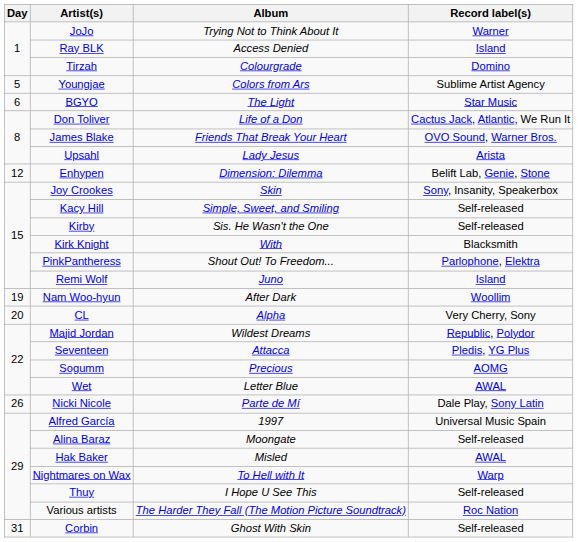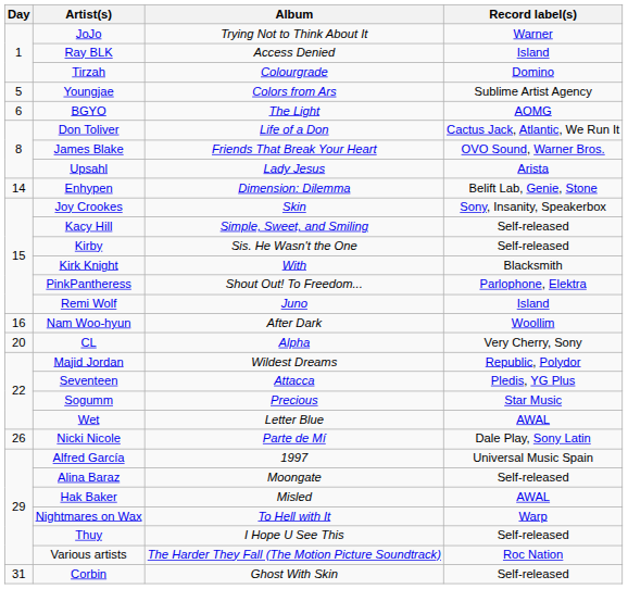BGYO | Record label(s): Star Music -> AOMG
Enhypen | Day: 12 -> 14
Nam Woo-hyun | Day: 19 -> 16
Sogumm | Record label(s): AOMG -> Star Music
